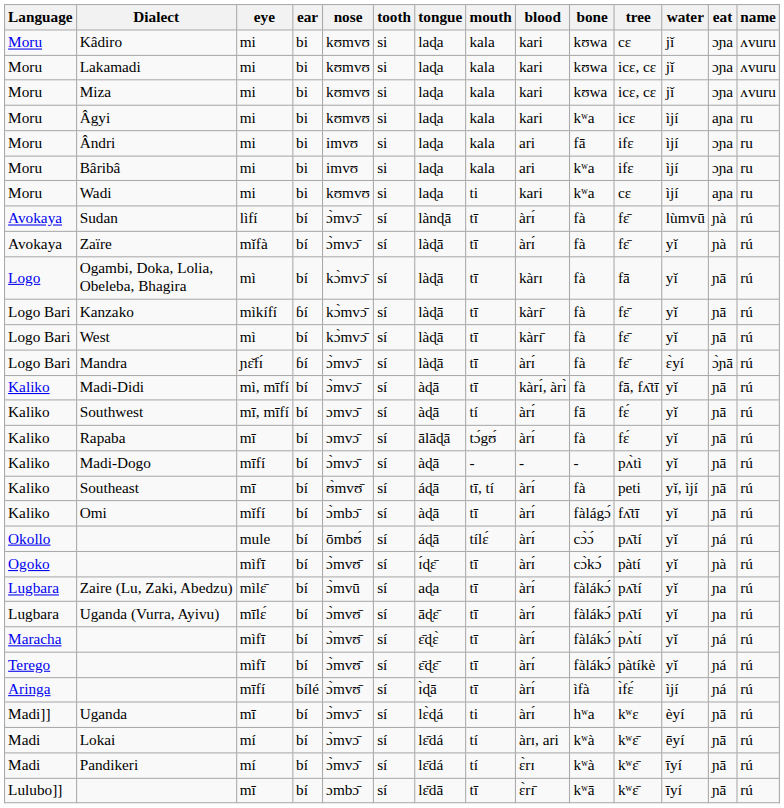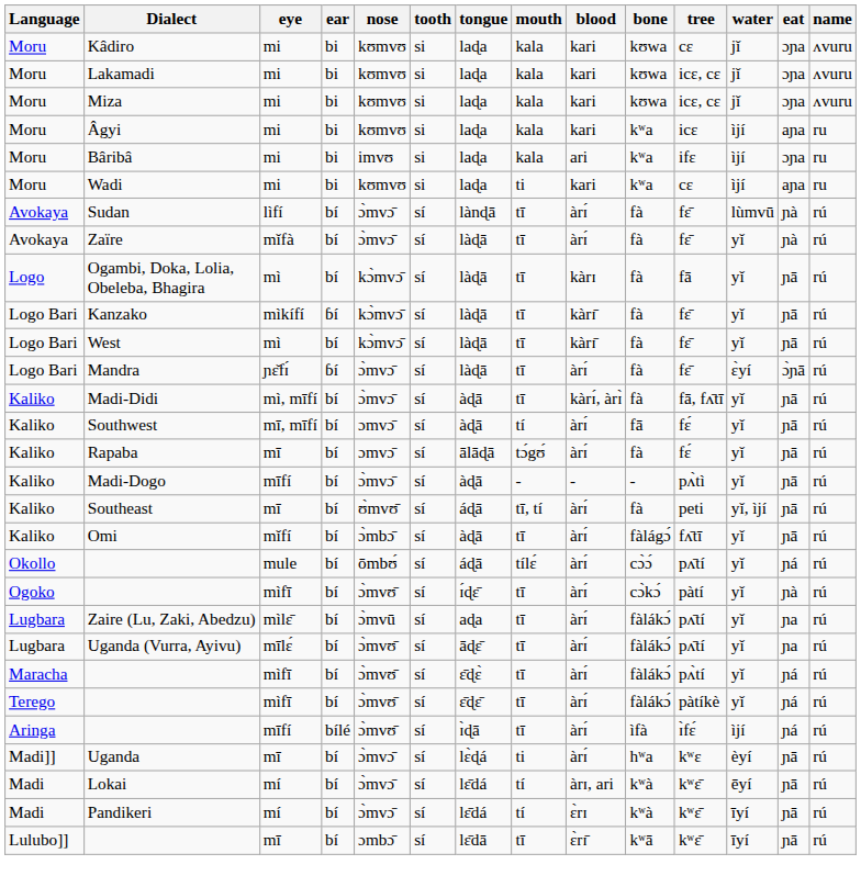- row: Moru | Ândri | mi | bi | imvʊ | si | laɖa | kala | ari | fā | ifɛ | ìjí | ɔɲa | ru
